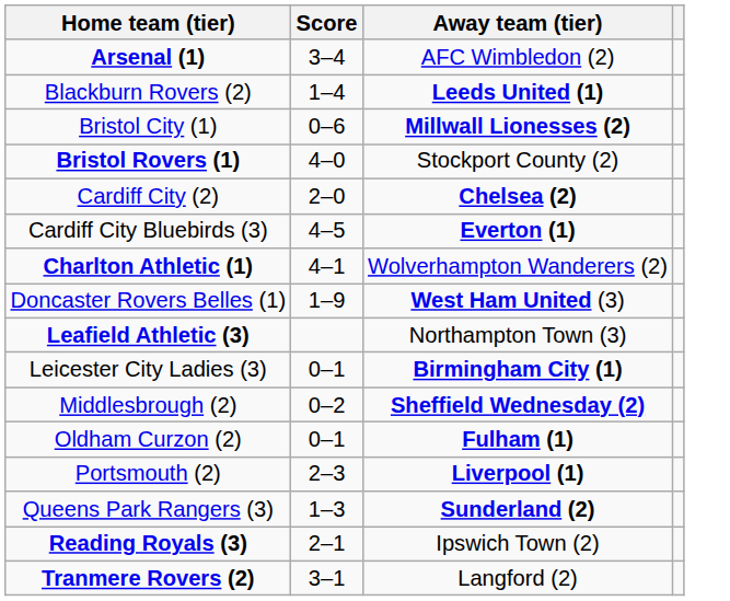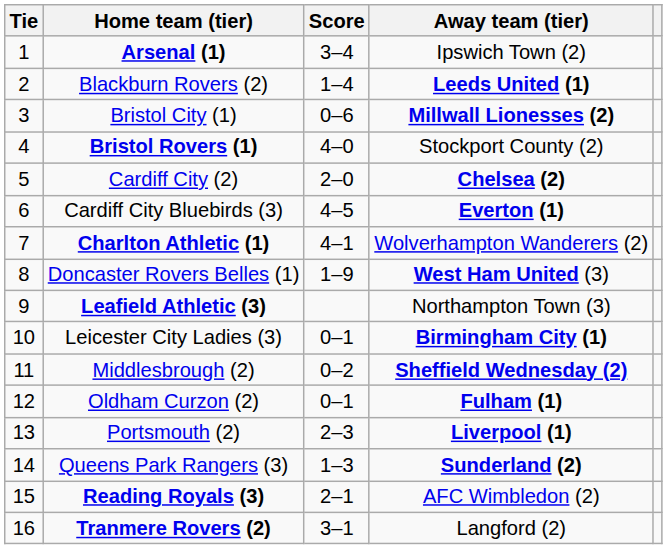+ column: Tie | 1 | 2 | 3 | 4 | 5 | 6 | 7 | 8 | 9 | 10 | 11 | 12 | 13 | 14 | 15 | 16
Arsenal (1) | Away team (tier): AFC Wimbledon (2) -> Ipswich Town (2)
Reading Royals (3) | Away team (tier): Ipswich Town (2) -> AFC Wimbledon (2)
